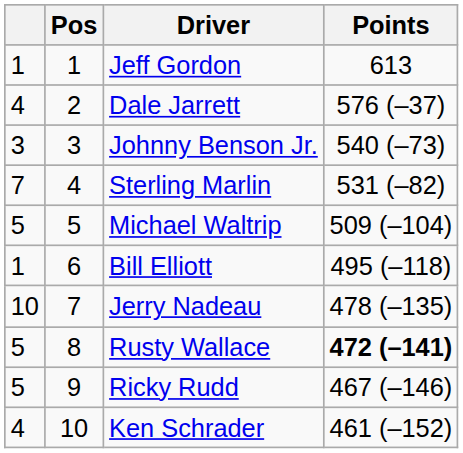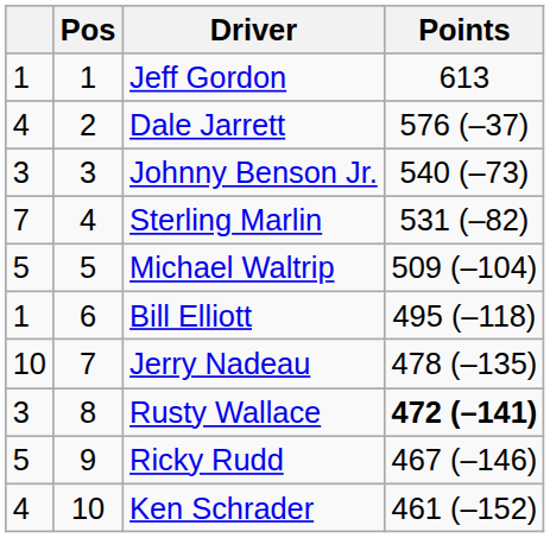Rusty Wallace | column 1: 5 -> 3
